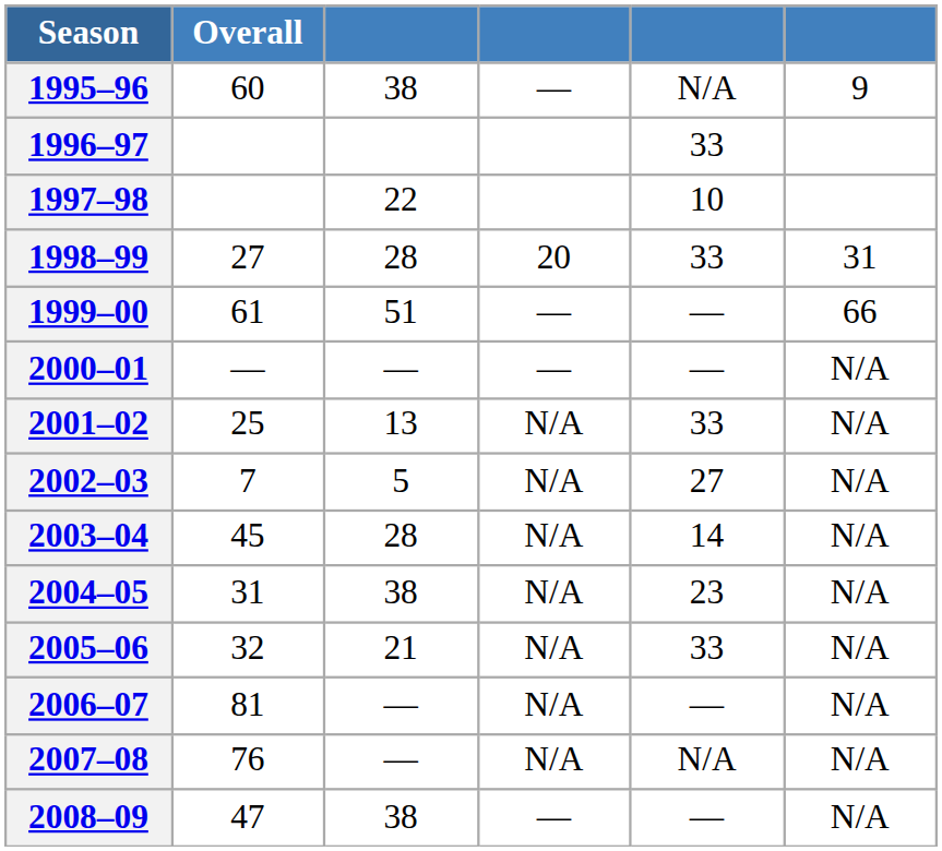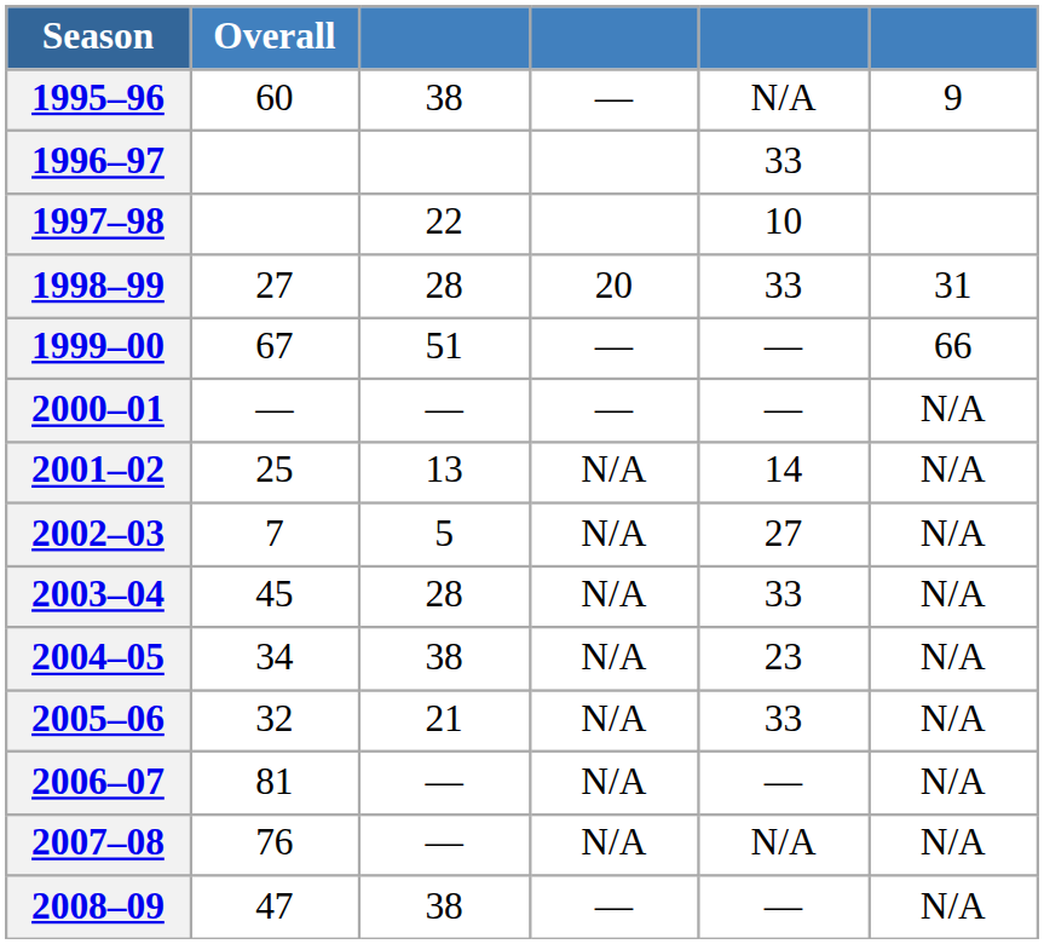1999–00 | Overall: 61 -> 67
2001–02 | column 5: 33 -> 14
2003–04 | column 5: 14 -> 33
2004–05 | Overall: 31 -> 34
